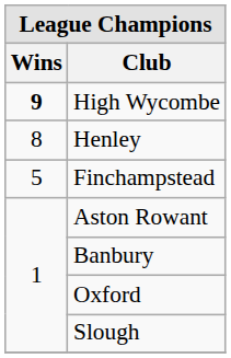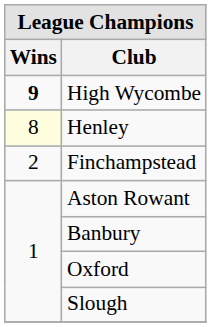Henley | Wins: no background -> lightyellow background
Finchampstead | Wins: 5 -> 2
